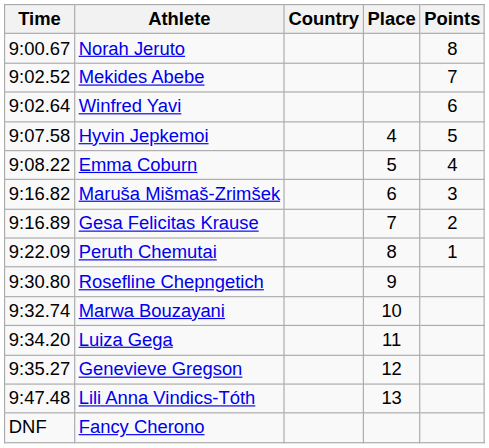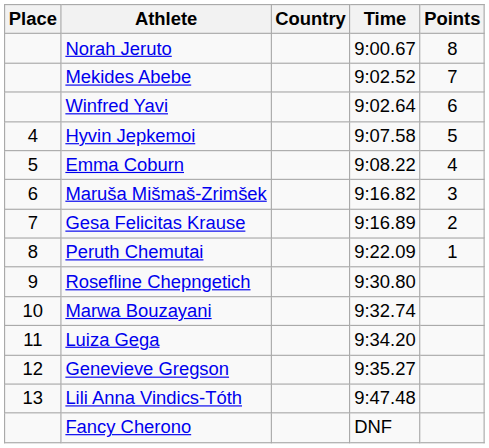columns swapped: Place <-> Time
